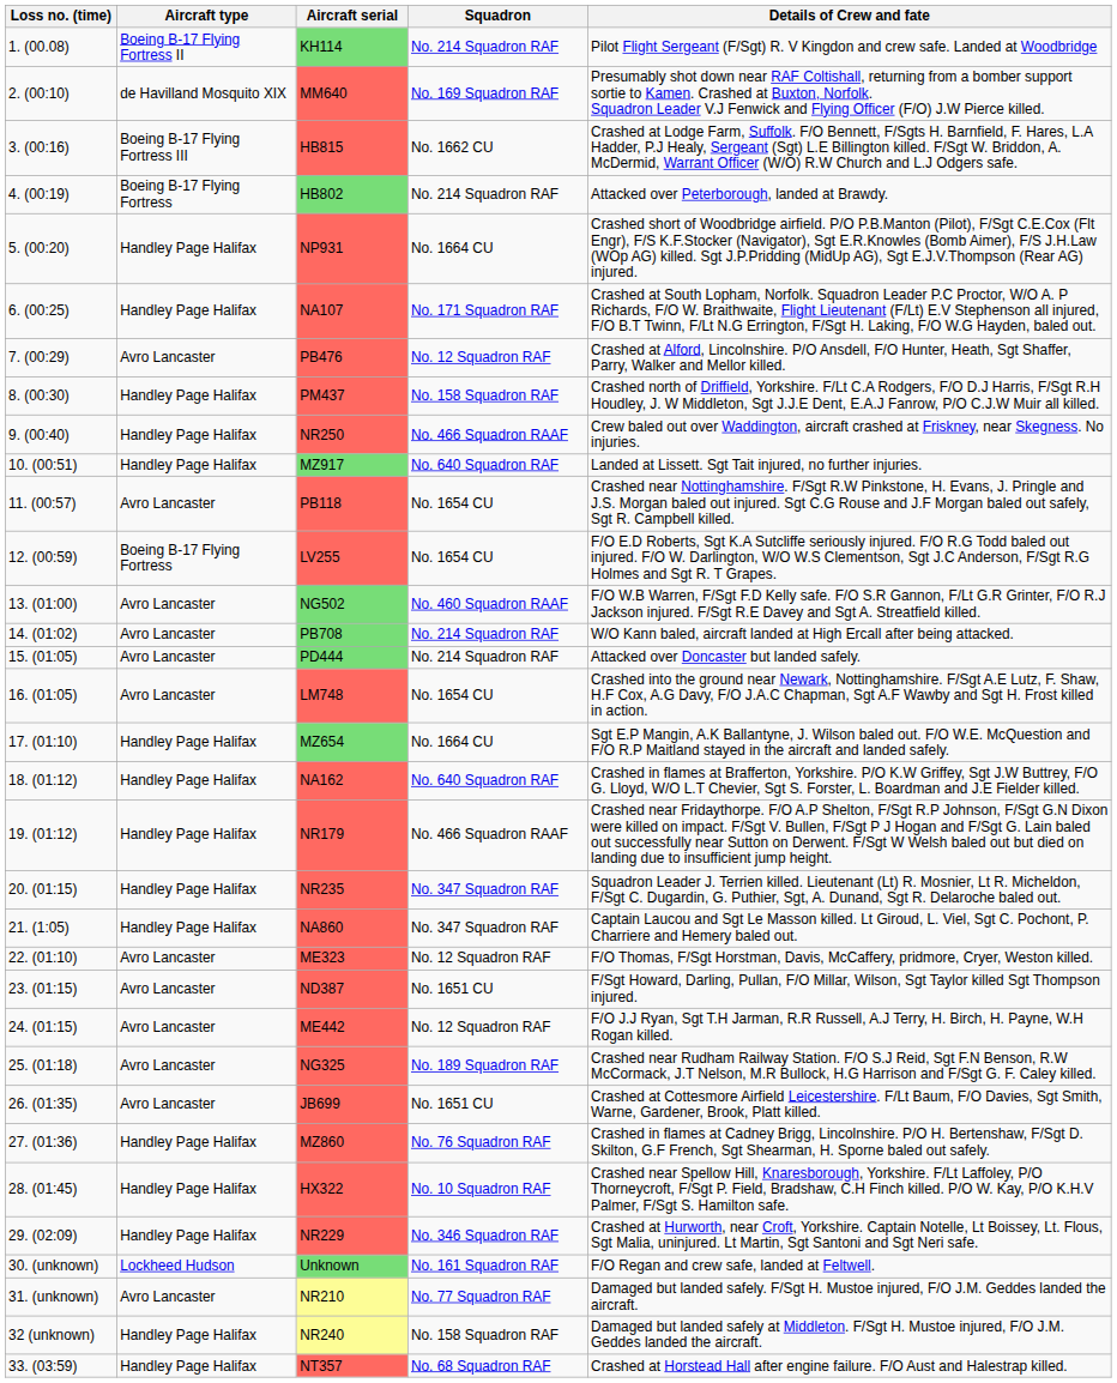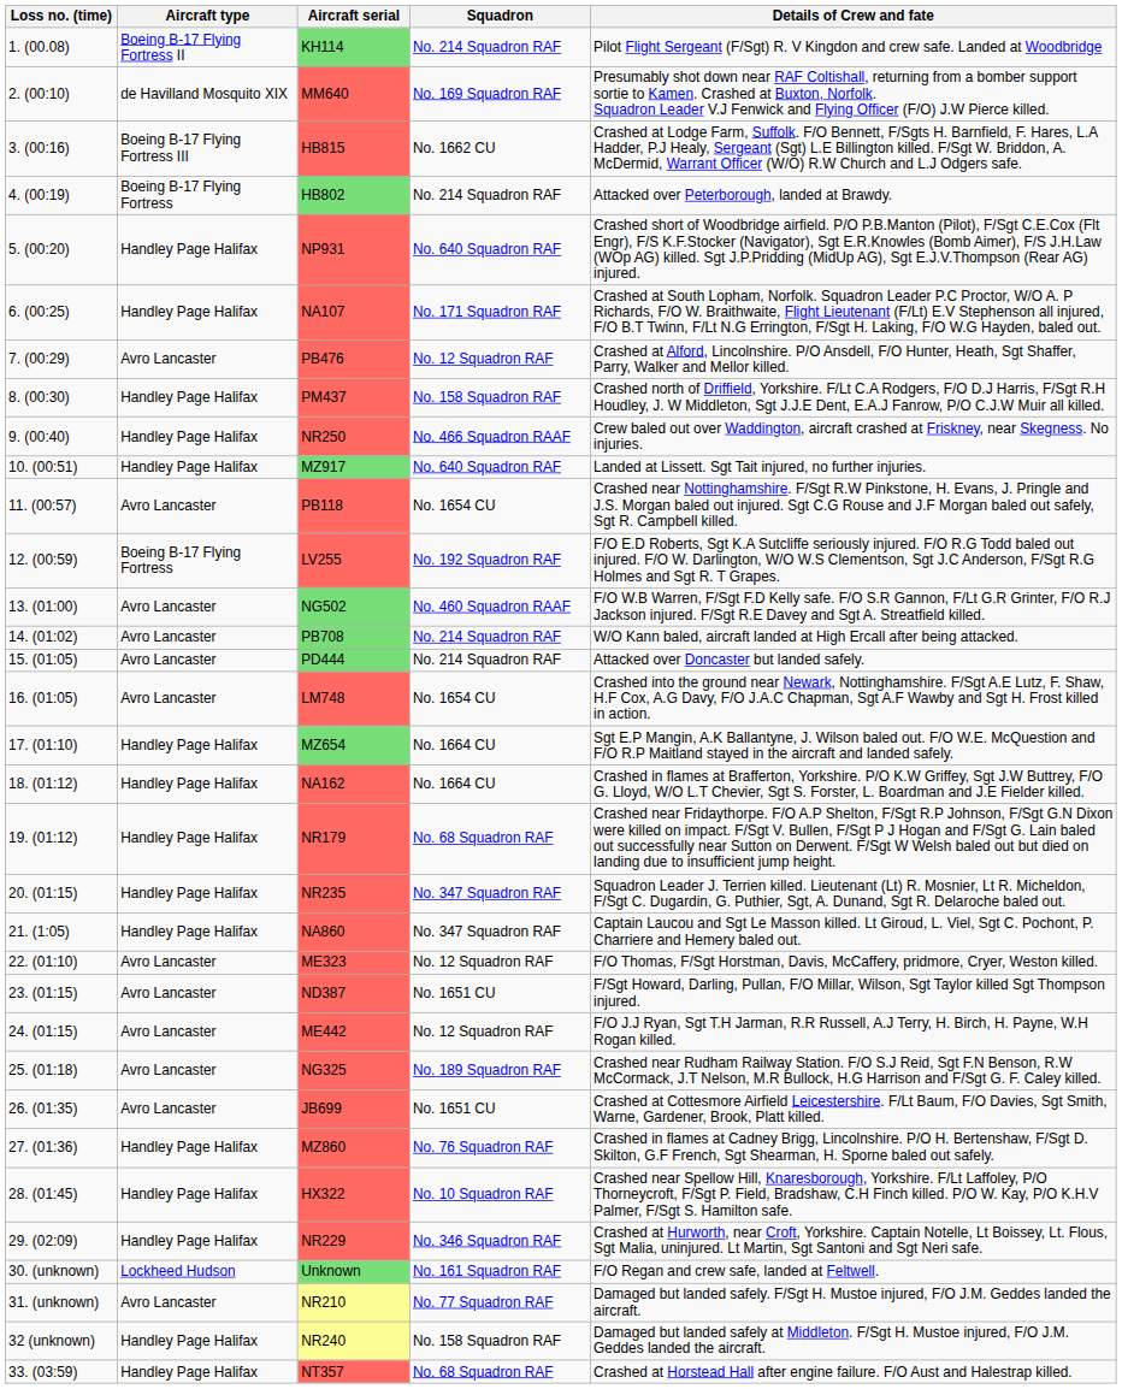NP931 | Squadron: No. 1664 CU -> No. 640 Squadron RAF
LV255 | Squadron: No. 1654 CU -> No. 192 Squadron RAF
NA162 | Squadron: No. 640 Squadron RAF -> No. 1664 CU
NR179 | Squadron: No. 466 Squadron RAAF -> No. 68 Squadron RAF
